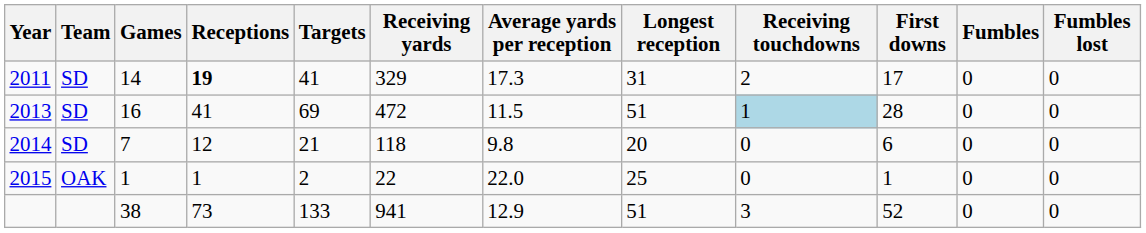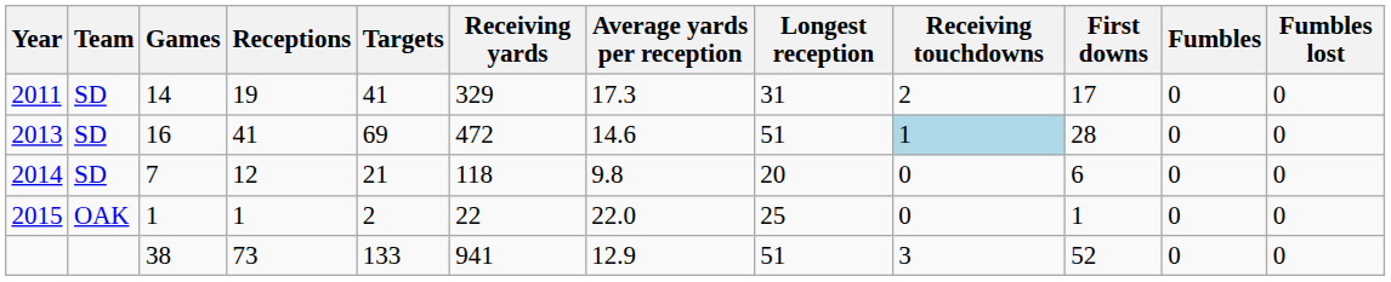2011 | Receptions: bold -> normal
2013 | Average yards per reception: 11.5 -> 14.6
